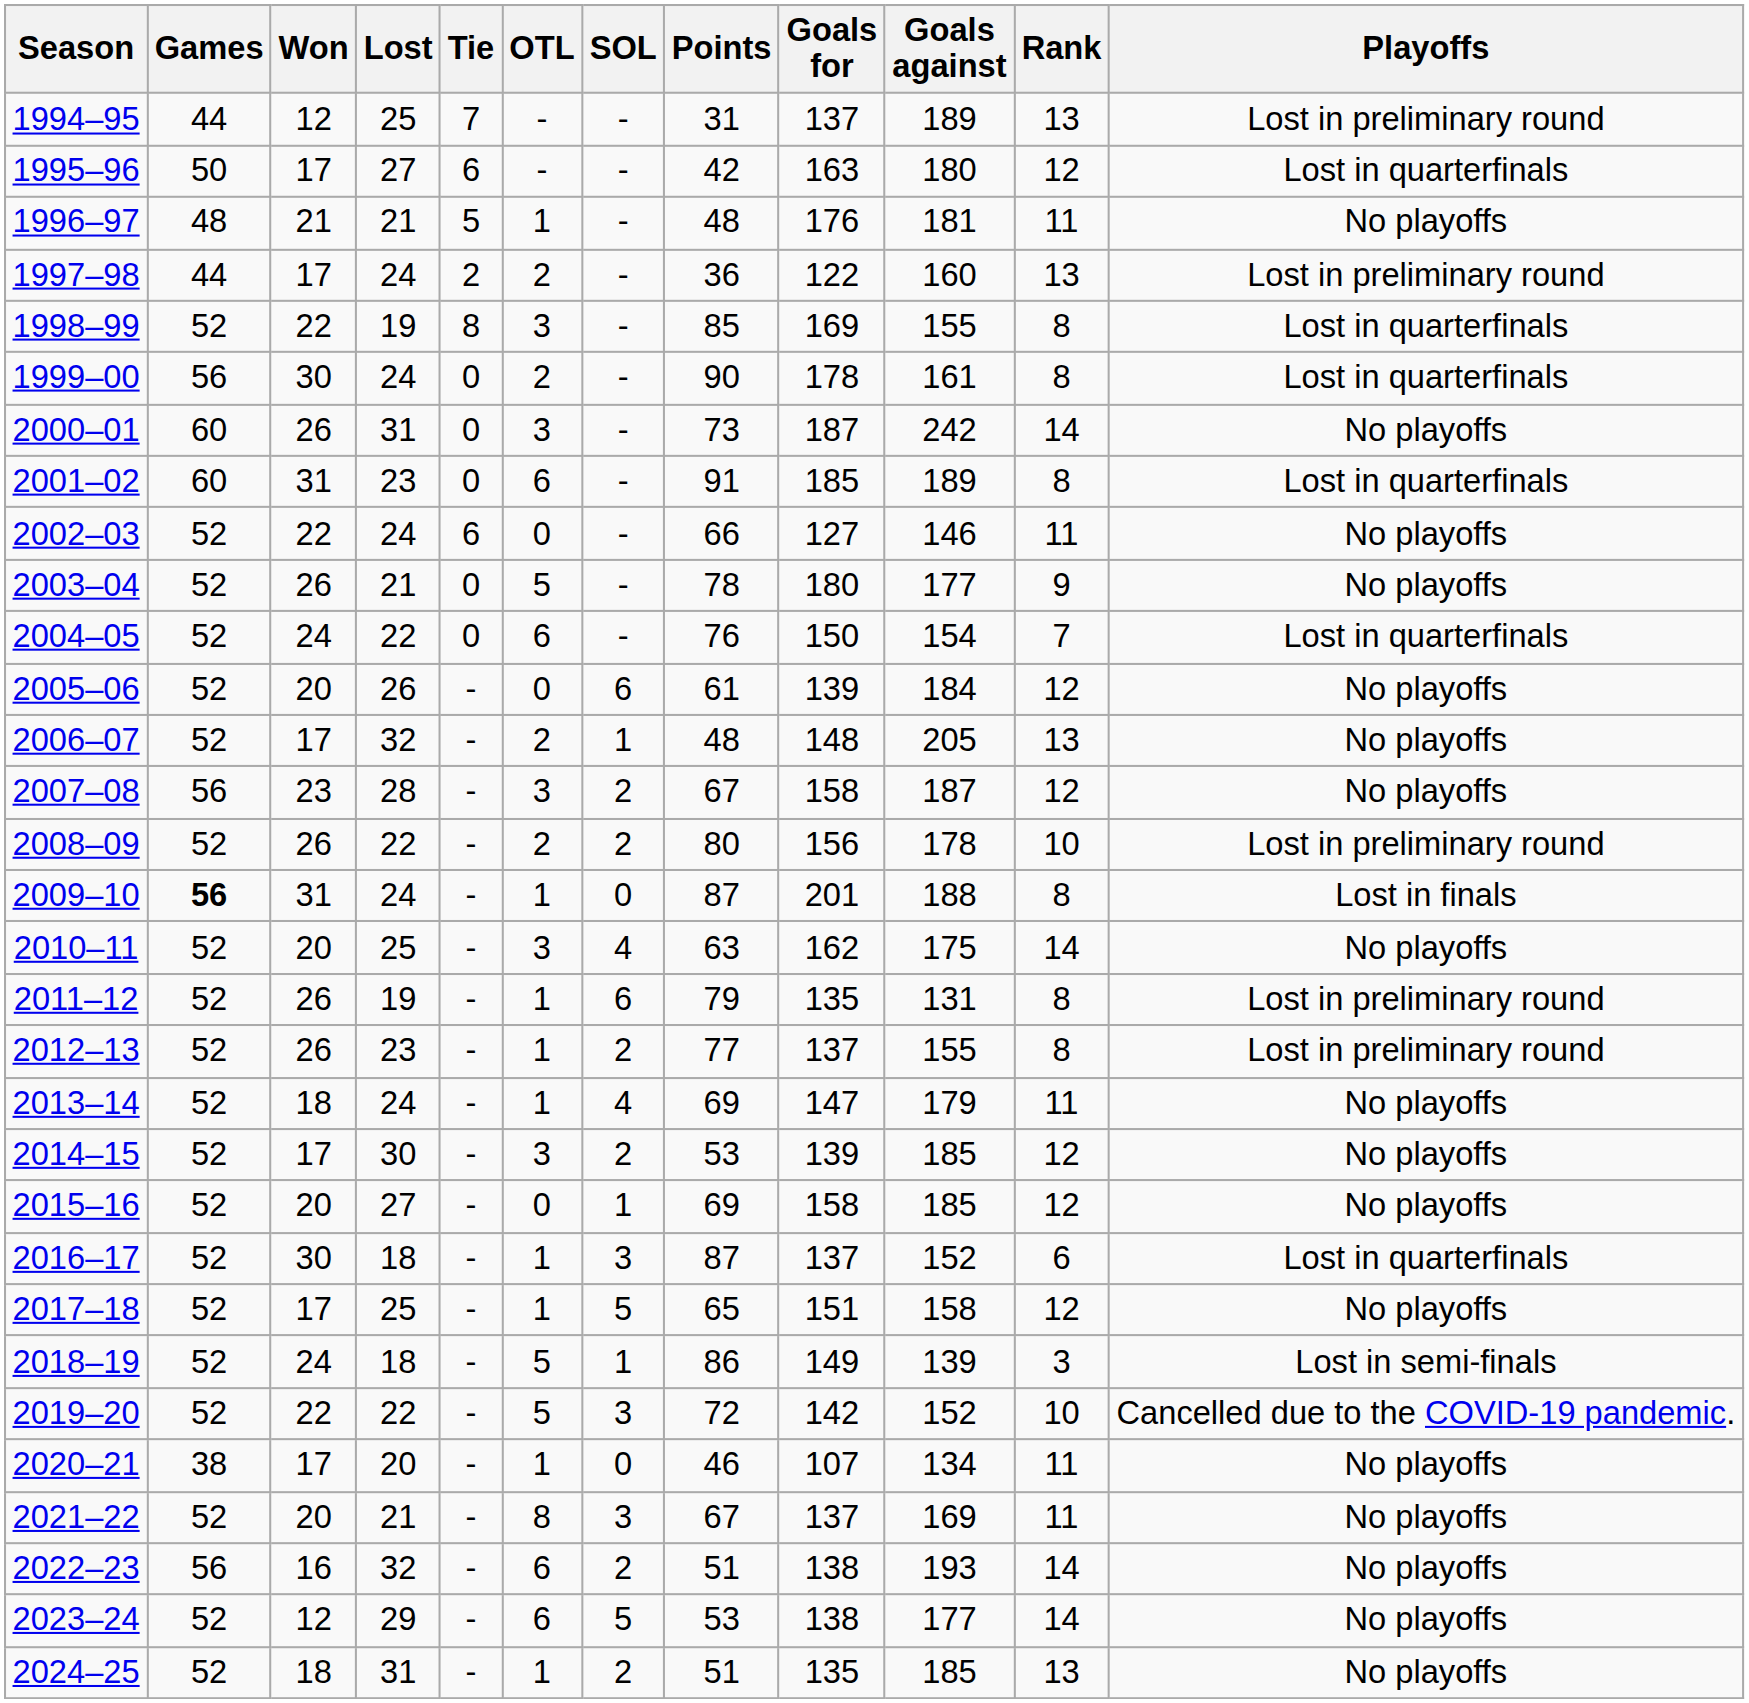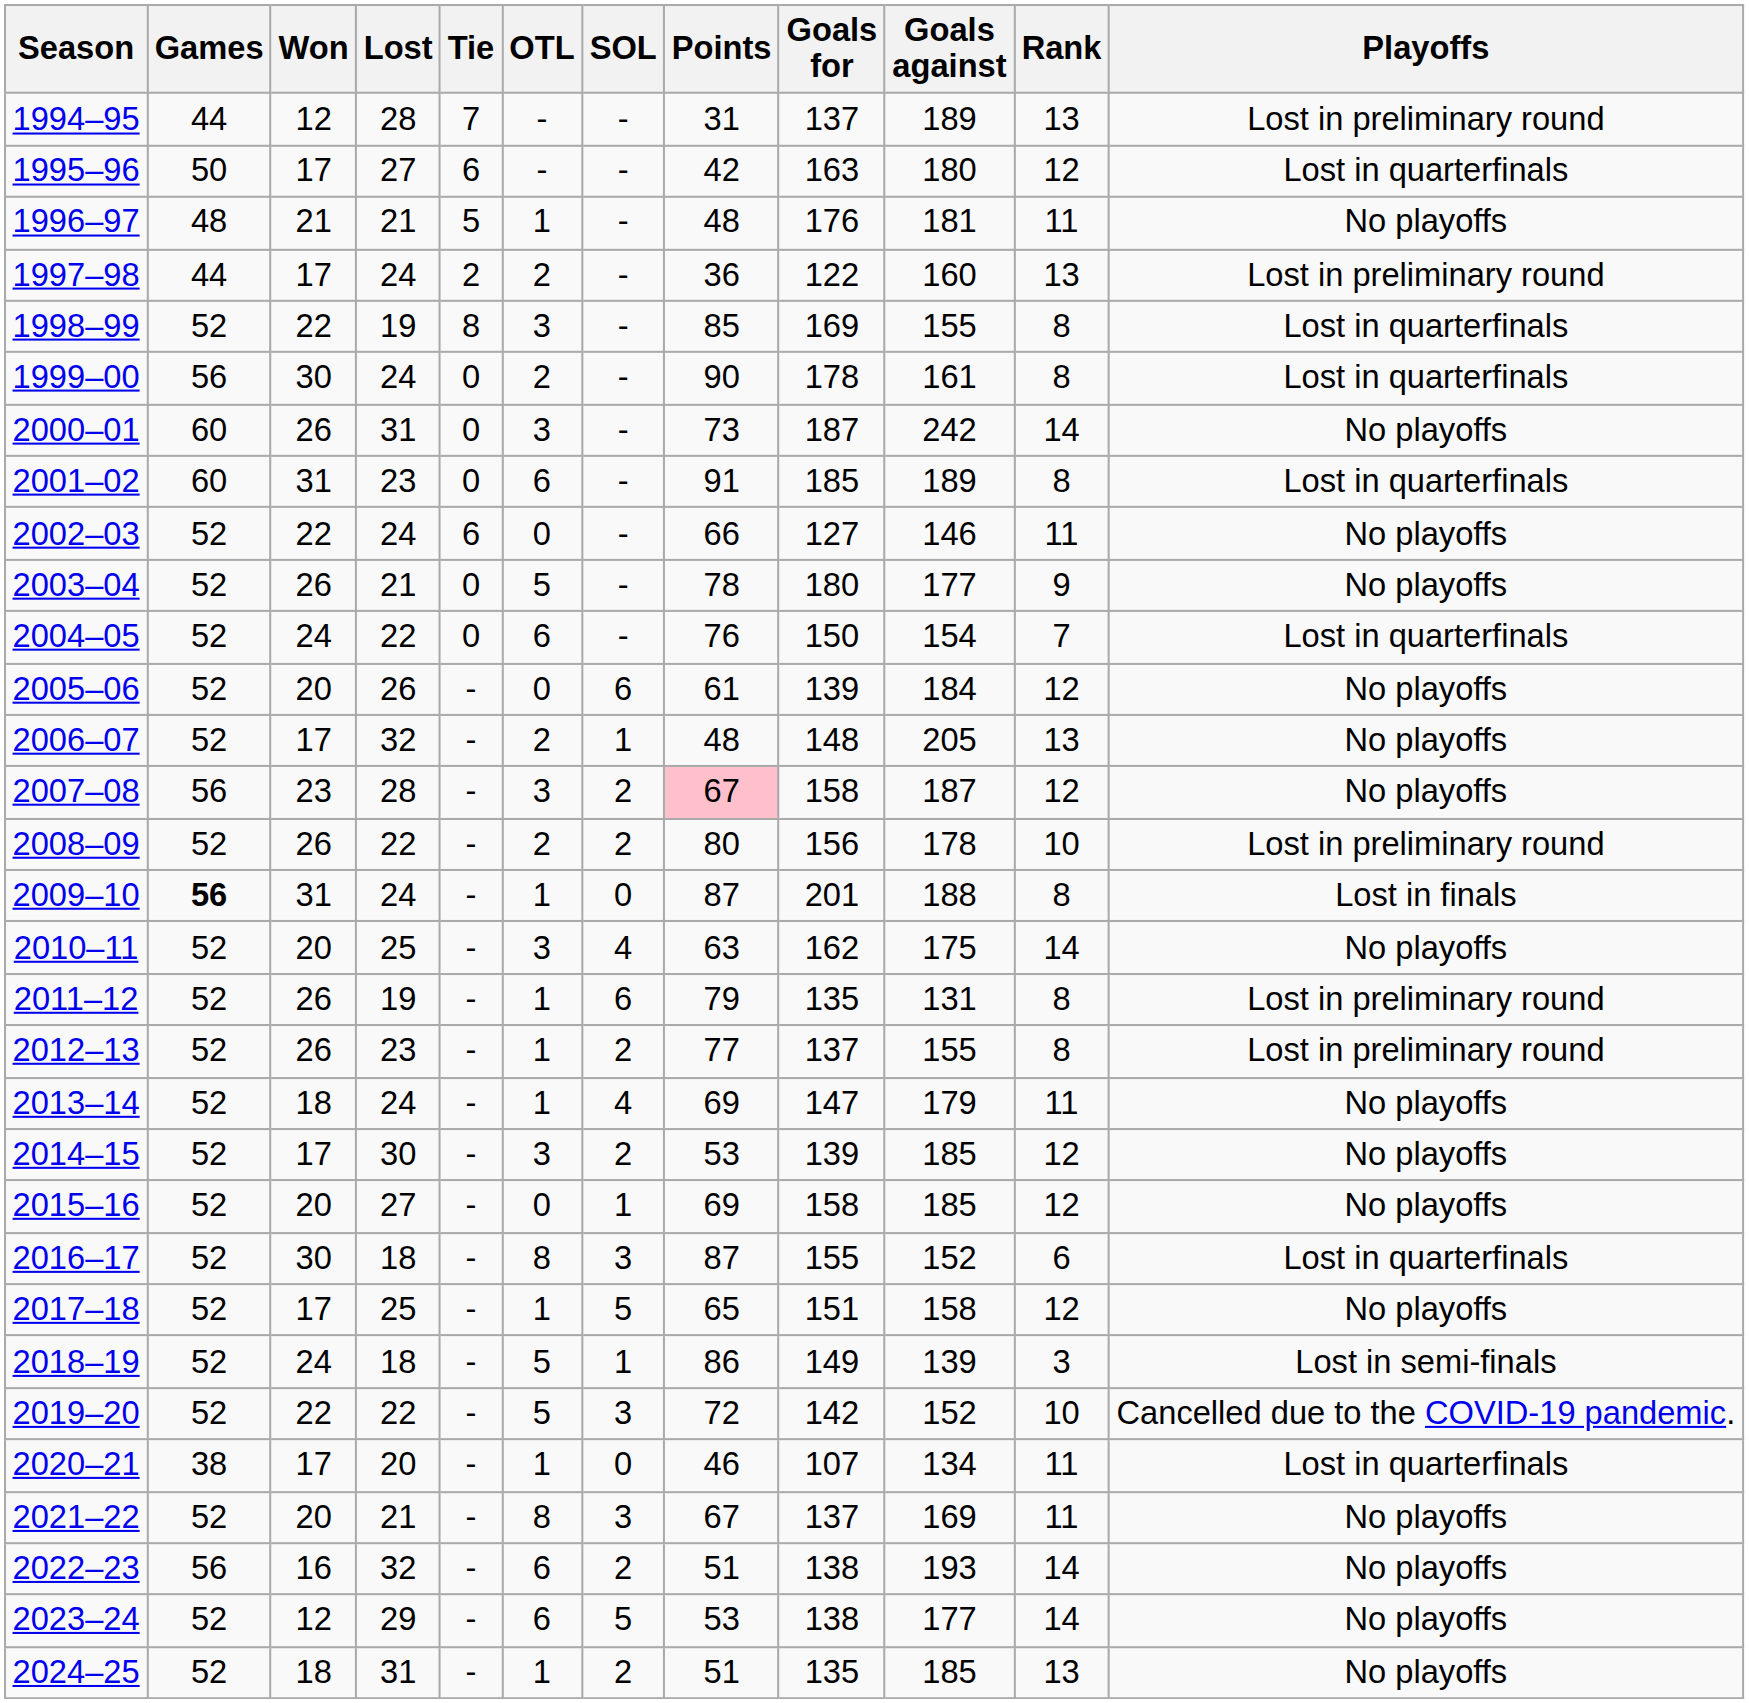1994–95 | Lost: 25 -> 28
2007–08 | Points: no background -> pink background
2016–17 | OTL: 1 -> 8
2016–17 | Goals for: 137 -> 155
2020–21 | Playoffs: No playoffs -> Lost in quarterfinals
